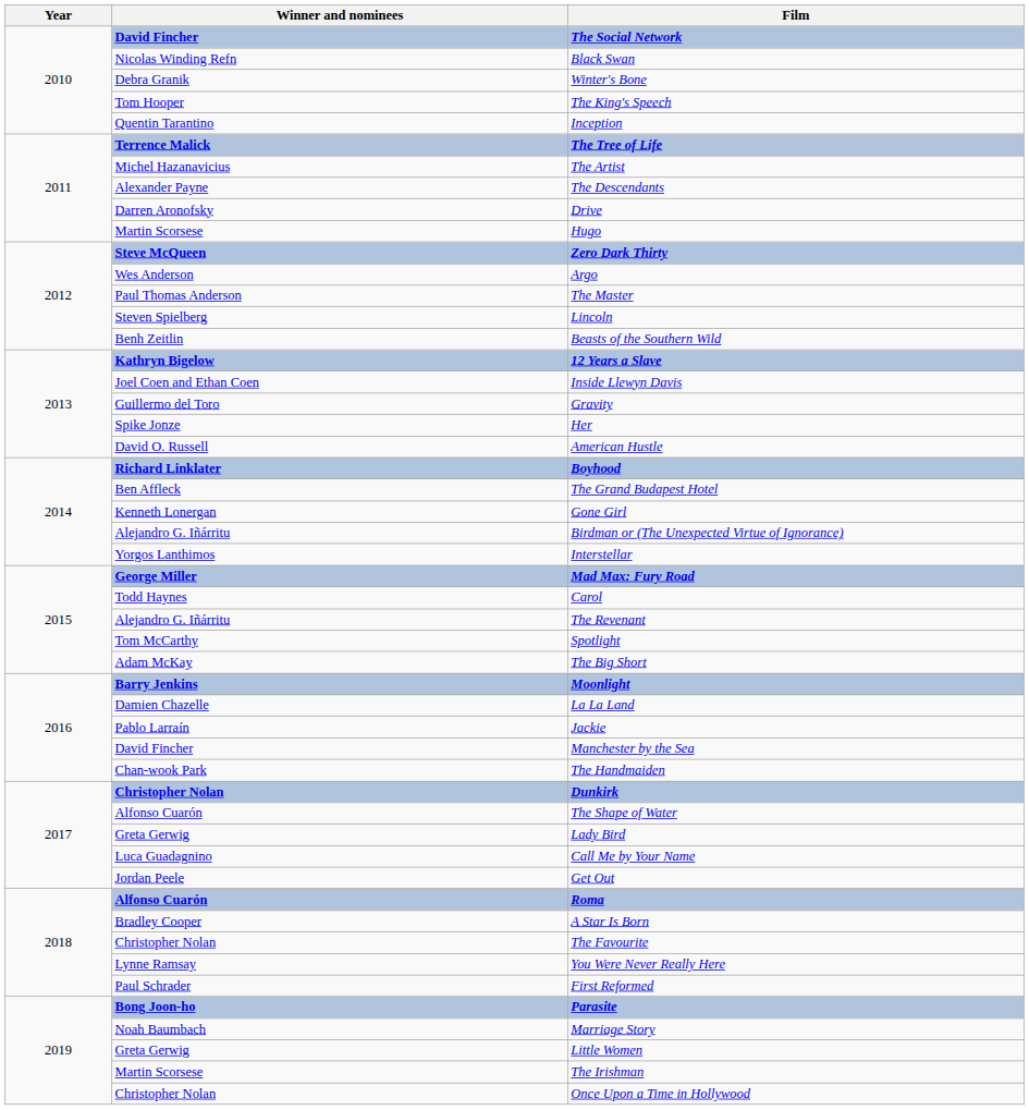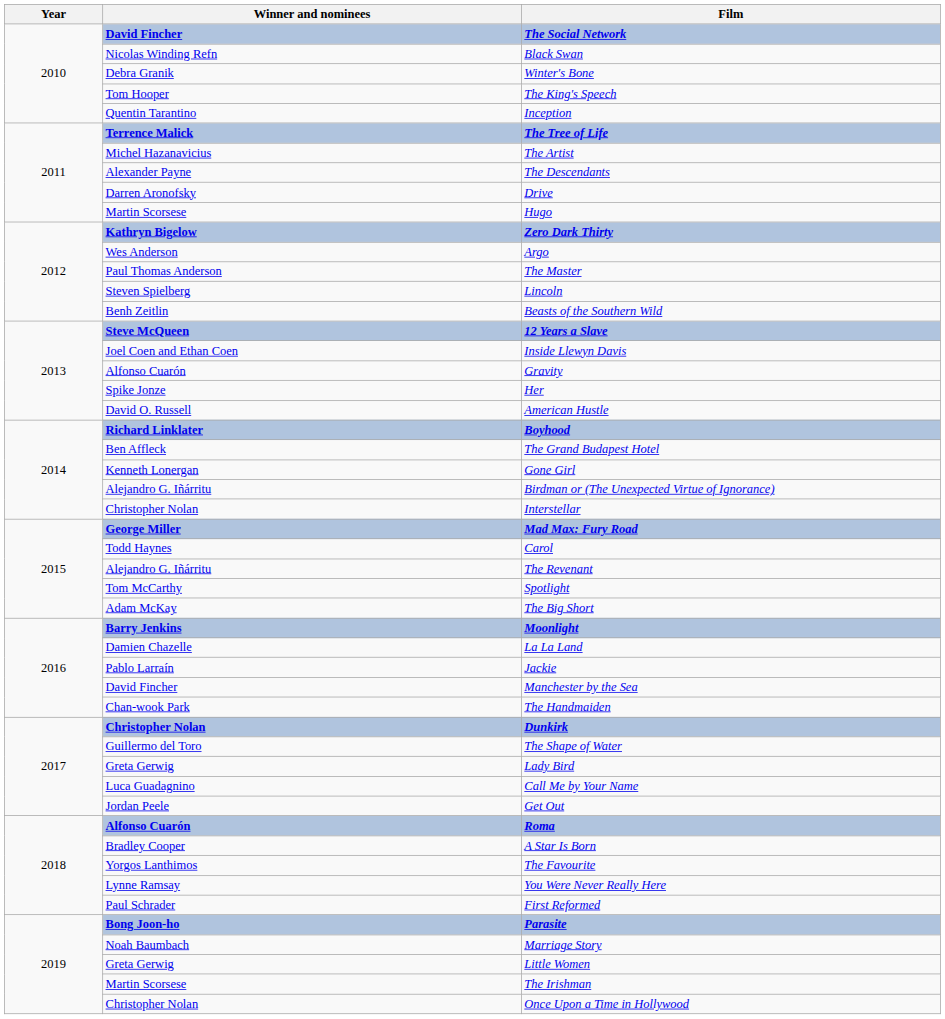Zero Dark Thirty | Winner and nominees: Steve McQueen -> Kathryn Bigelow
12 Years a Slave | Winner and nominees: Kathryn Bigelow -> Steve McQueen
Gravity | Winner and nominees: Guillermo del Toro -> Alfonso Cuarón
Interstellar | Winner and nominees: Yorgos Lanthimos -> Christopher Nolan
The Shape of Water | Winner and nominees: Alfonso Cuarón -> Guillermo del Toro
The Favourite | Winner and nominees: Christopher Nolan -> Yorgos Lanthimos
